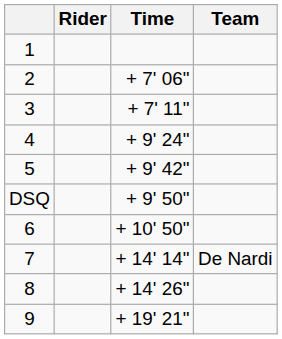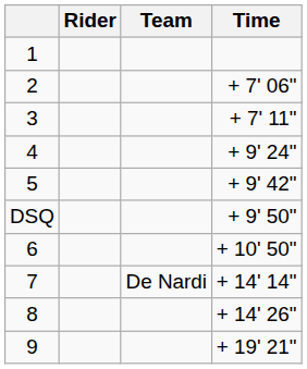columns swapped: Team <-> Time
